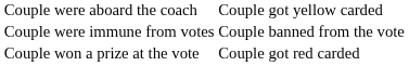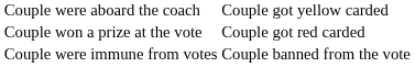rows swapped: Couple won a prize at the vote <-> Couple were immune from votes
